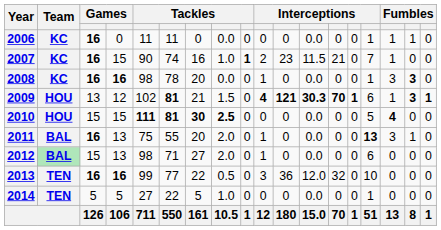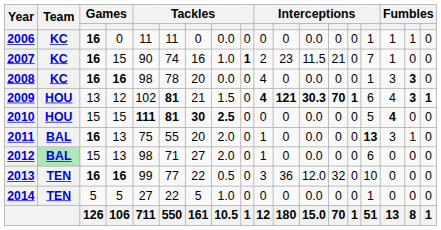2008 | column 10: 1 -> 4
2009 | column 16: 1 -> 4
